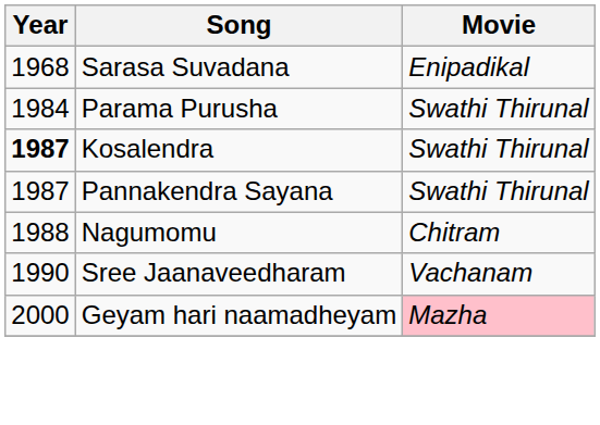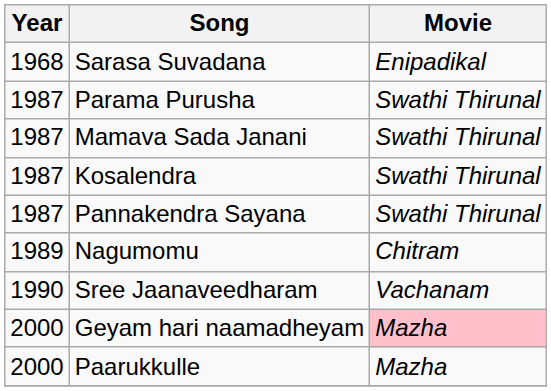Parama Purusha | Year: 1984 -> 1987
+ row: 1987 | Mamava Sada Janani | Swathi Thirunal
Kosalendra | Year: bold -> normal
Nagumomu | Year: 1988 -> 1989
+ row: 2000 | Paarukkulle | Mazha
